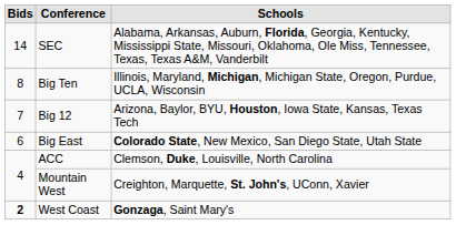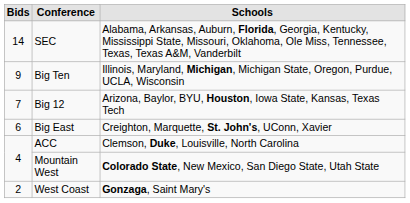Big Ten | Bids: 8 -> 9
Big East | Schools: Colorado State, New Mexico, San Diego State, Utah State -> Creighton, Marquette, St. John's, UConn, Xavier
Mountain West | Schools: Creighton, Marquette, St. John's, UConn, Xavier -> Colorado State, New Mexico, San Diego State, Utah State
West Coast | Bids: bold -> normal
